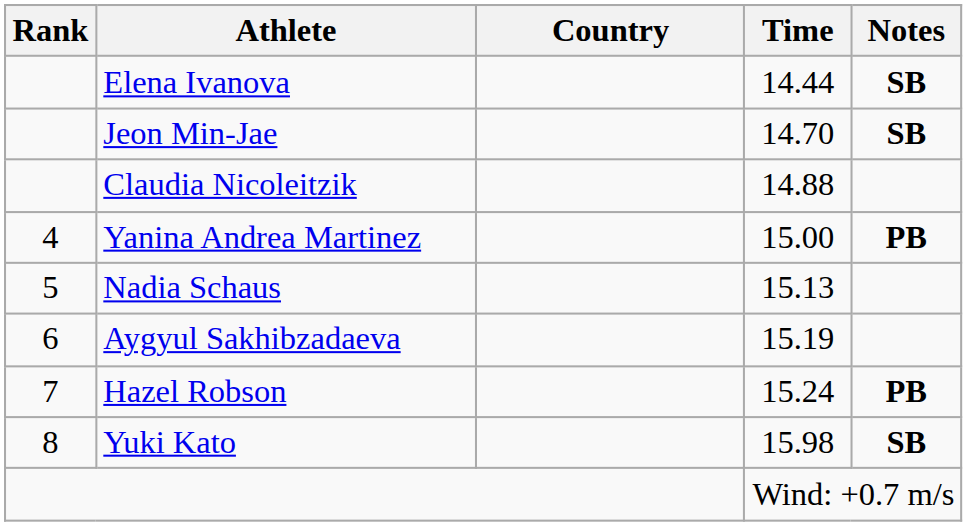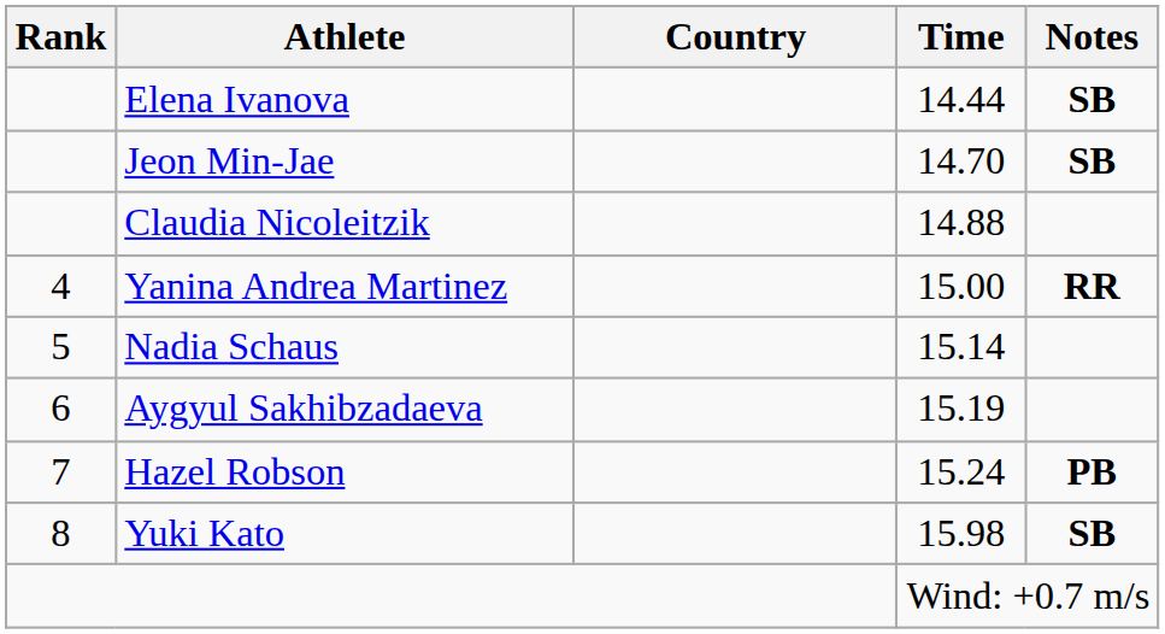Yanina Andrea Martinez | Notes: PB -> RR
Nadia Schaus | Time: 15.13 -> 15.14
